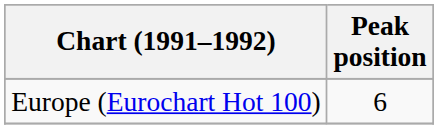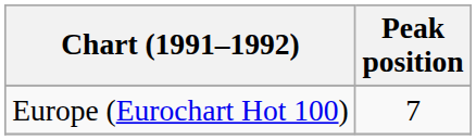Europe (Eurochart Hot 100) | Peak position: 6 -> 7
